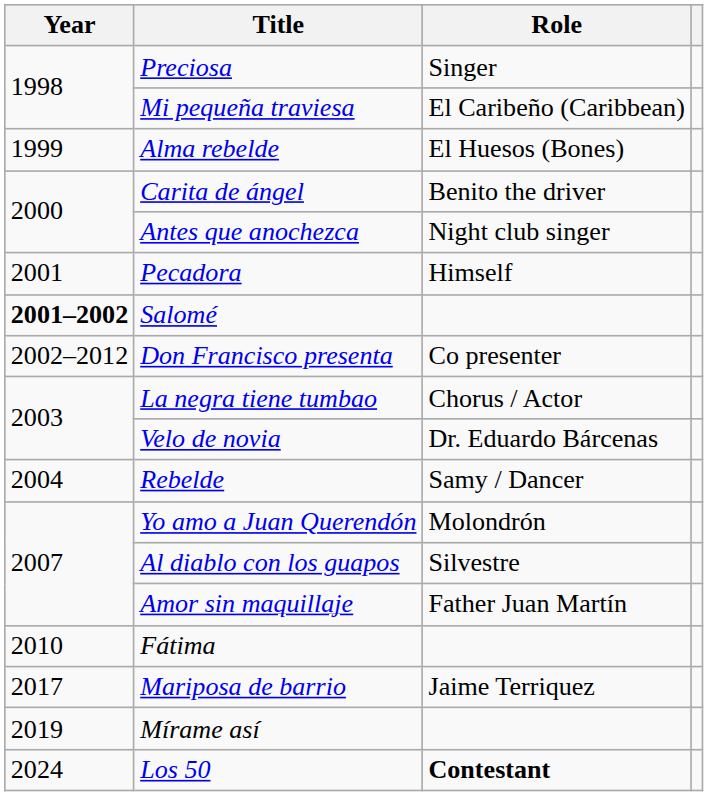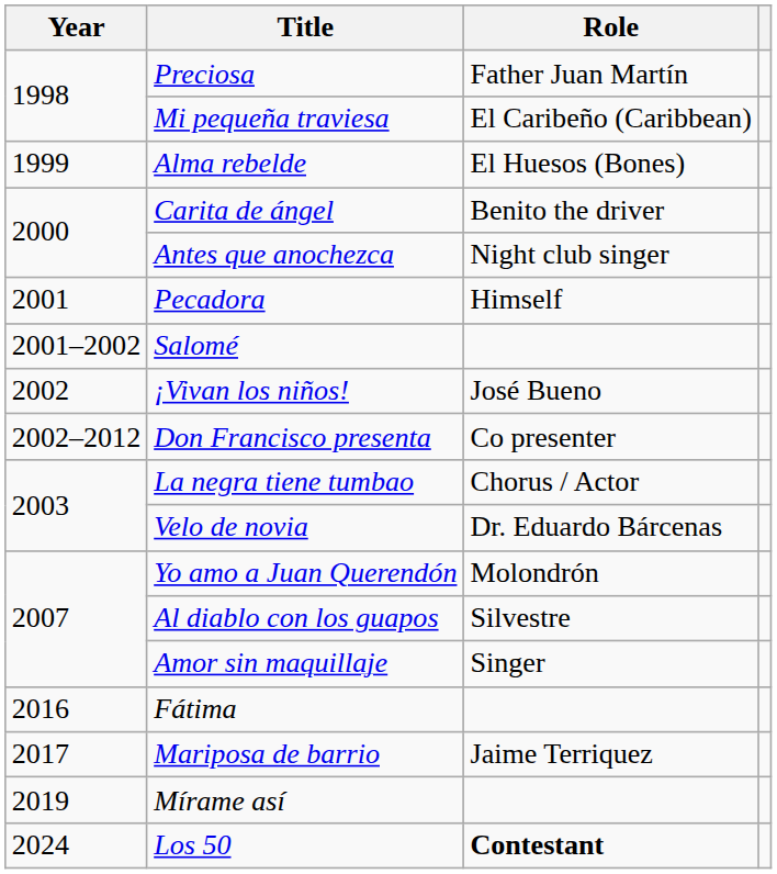Preciosa | Role: Singer -> Father Juan Martín
Salomé | Year: bold -> normal
+ row: 2002 | ¡Vivan los niños! | José Bueno
- row: 2004 | Rebelde | Samy / Dancer
Amor sin maquillaje | Role: Father Juan Martín -> Singer
Fátima | Year: 2010 -> 2016
